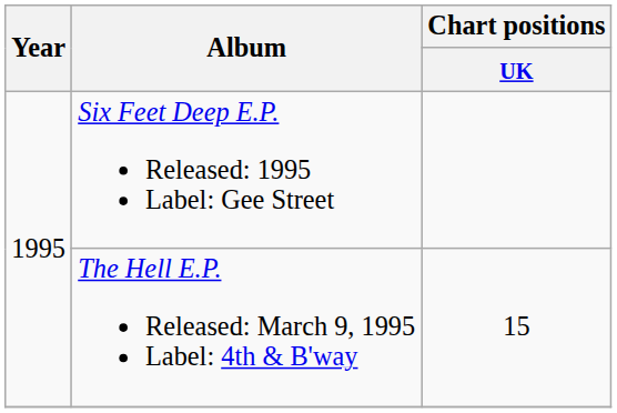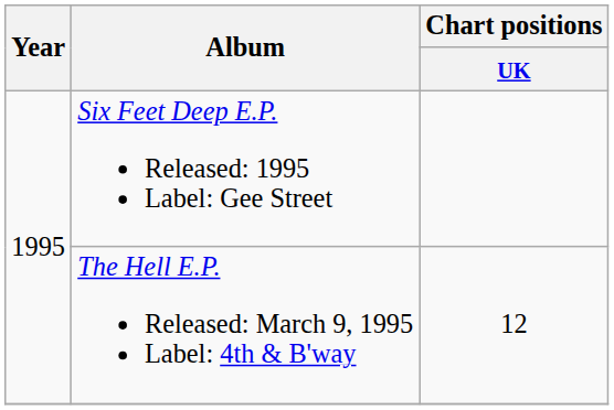The Hell E.P. Released: March 9, 1995 Label: 4th & B'way | Chart positions / UK: 15 -> 12
